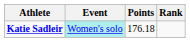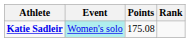Katie Sadleir | Points: 176.18 -> 175.08
